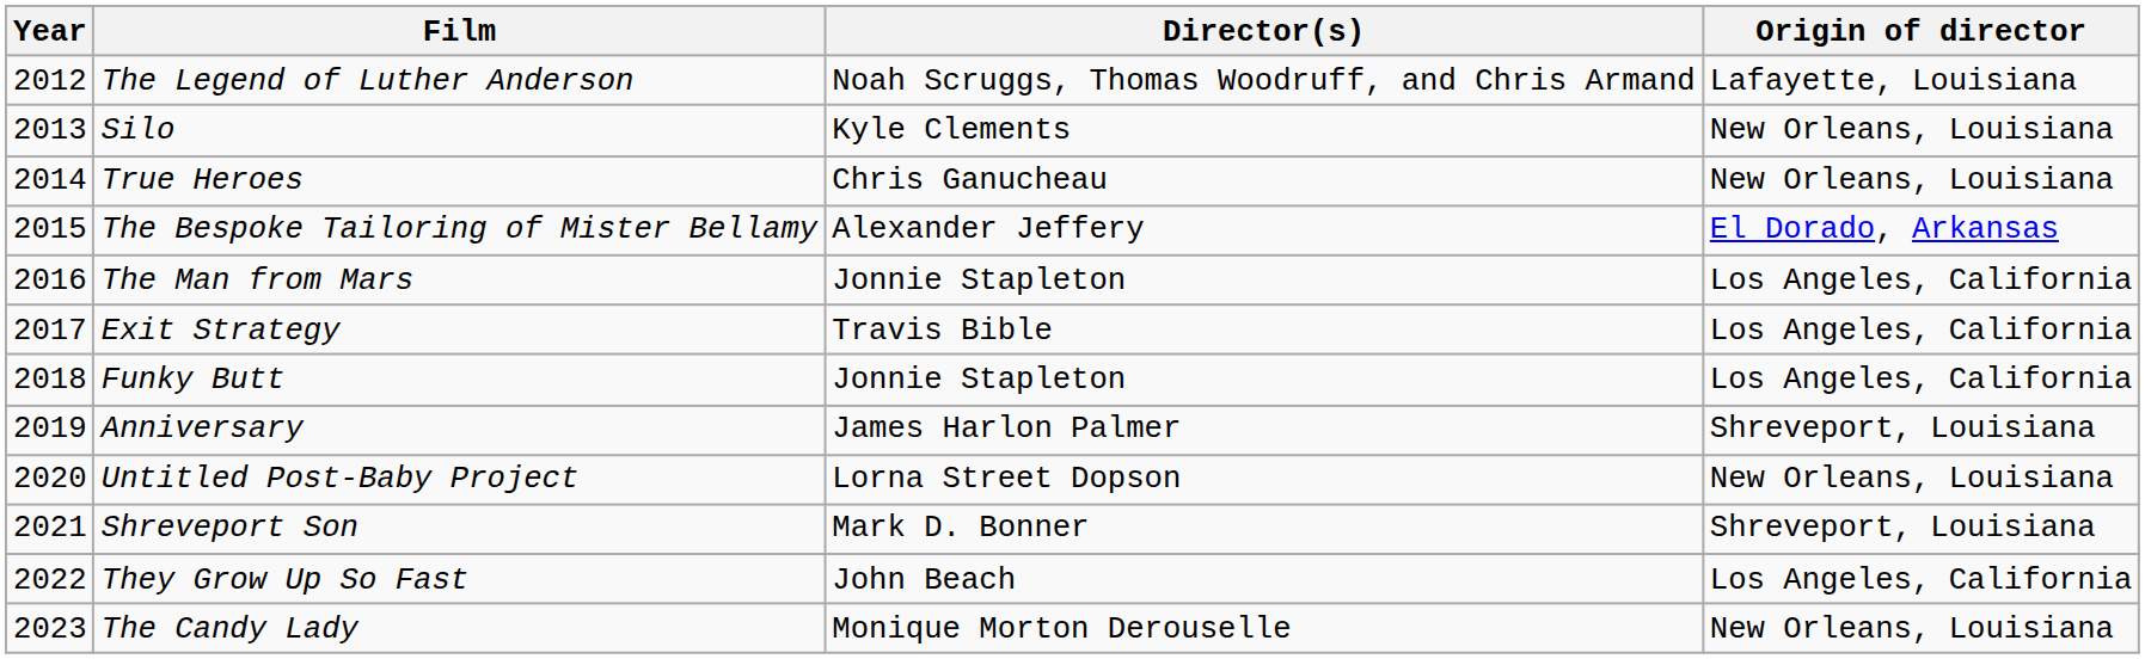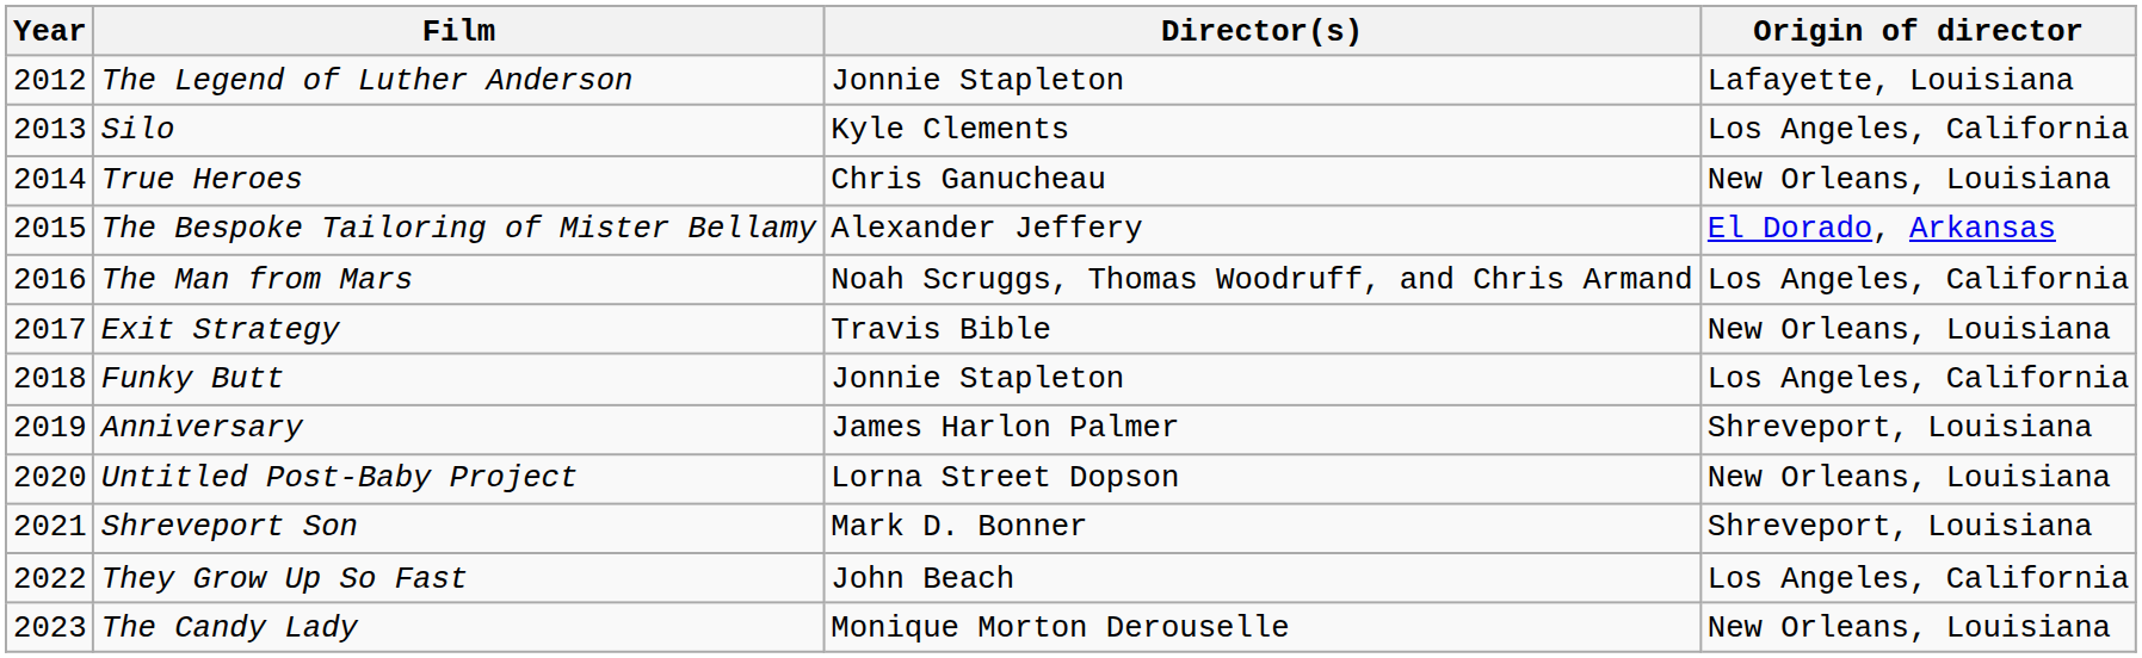The Legend of Luther Anderson | Director(s): Noah Scruggs, Thomas Woodruff, and Chris Armand -> Jonnie Stapleton
Silo | Origin of director: New Orleans, Louisiana -> Los Angeles, California
The Man from Mars | Director(s): Jonnie Stapleton -> Noah Scruggs, Thomas Woodruff, and Chris Armand
Exit Strategy | Origin of director: Los Angeles, California -> New Orleans, Louisiana
